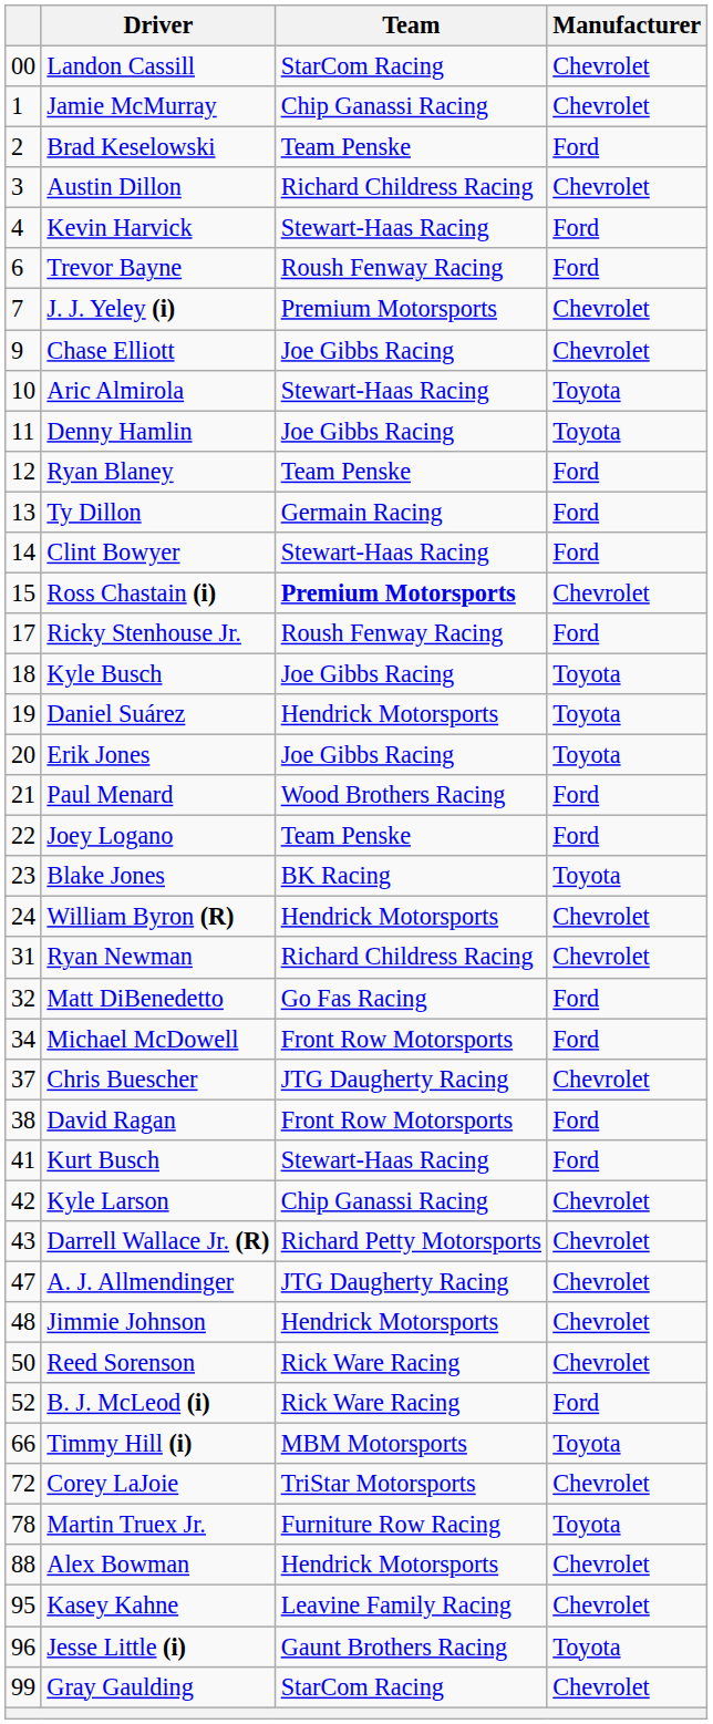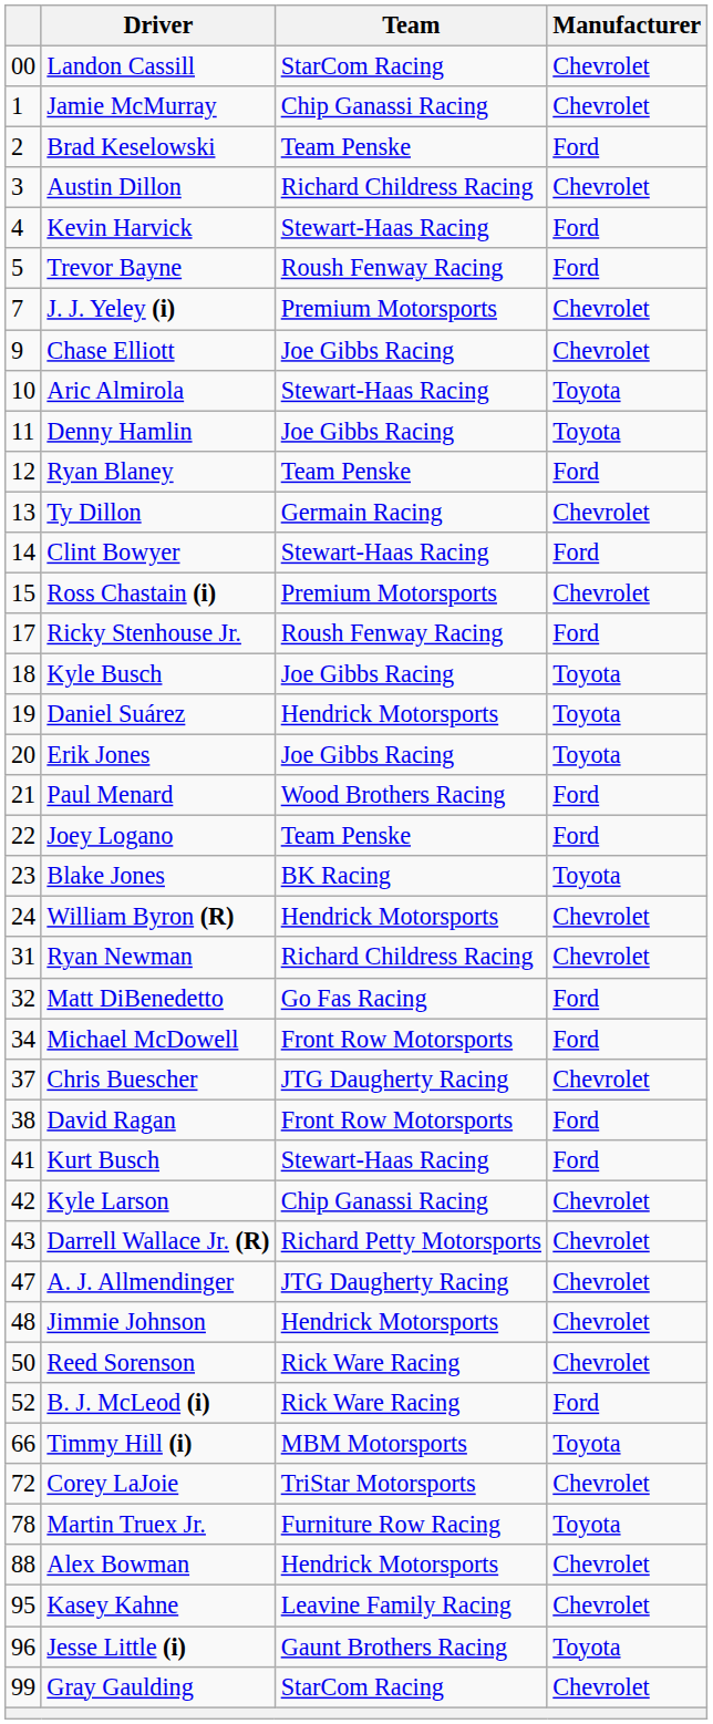Trevor Bayne | column 1: 6 -> 5
Ty Dillon | Manufacturer: Ford -> Chevrolet
Ross Chastain (i) | Team: bold -> normal
